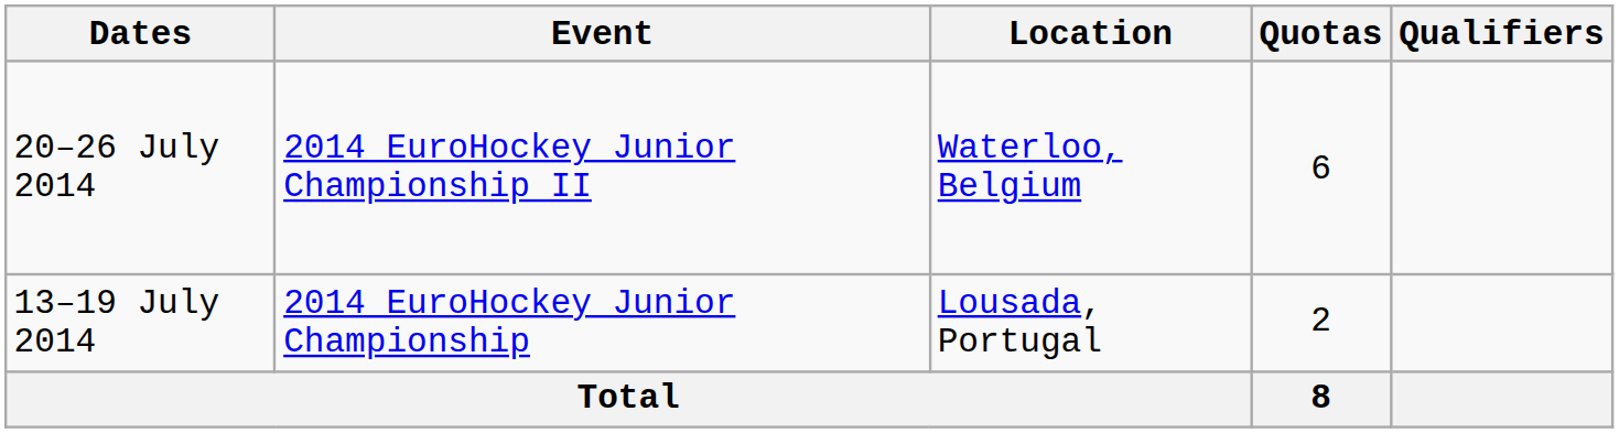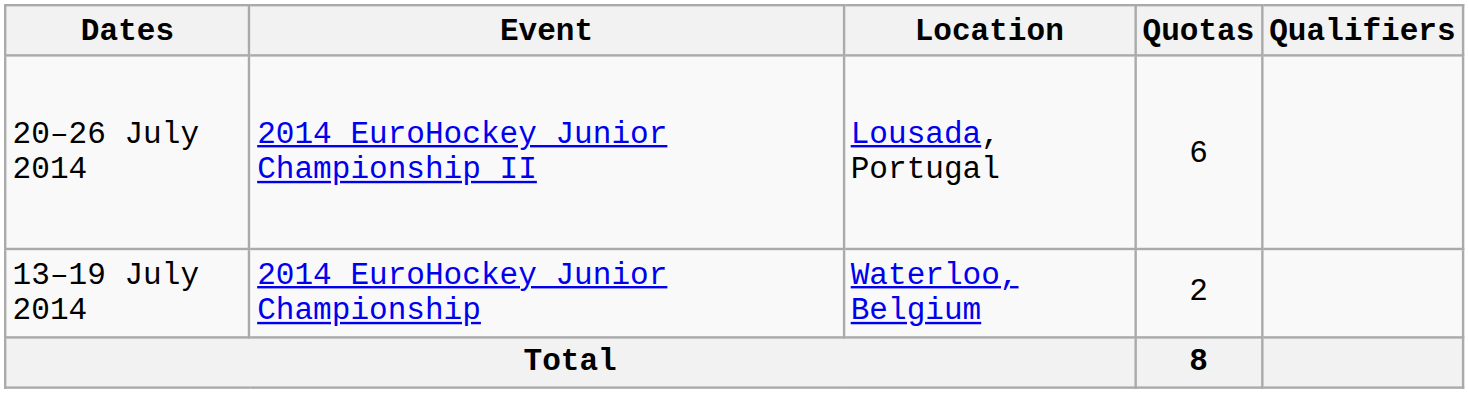20–26 July 2014 | Location: Waterloo, Belgium -> Lousada, Portugal
13–19 July 2014 | Location: Lousada, Portugal -> Waterloo, Belgium
